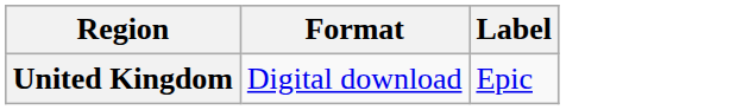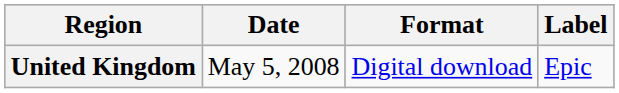+ column: Date | May 5, 2008
